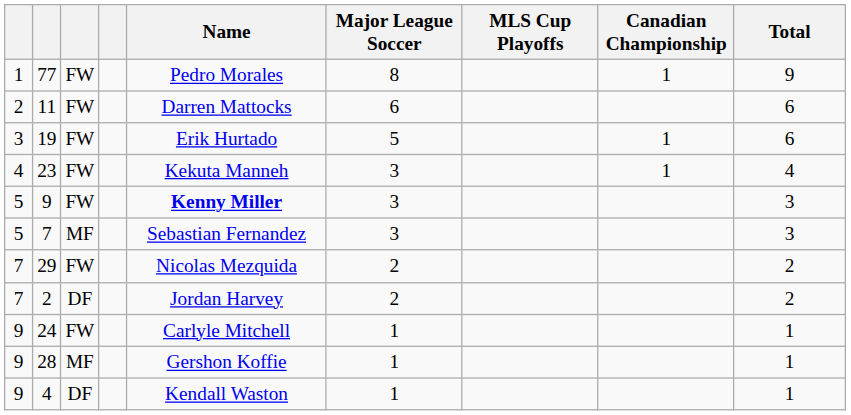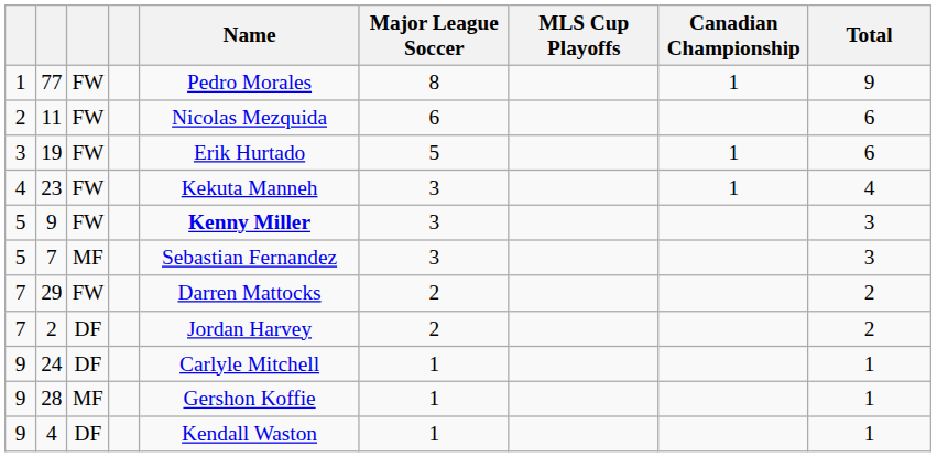11 | Name: Darren Mattocks -> Nicolas Mezquida
29 | Name: Nicolas Mezquida -> Darren Mattocks
24 | column 3: FW -> DF
